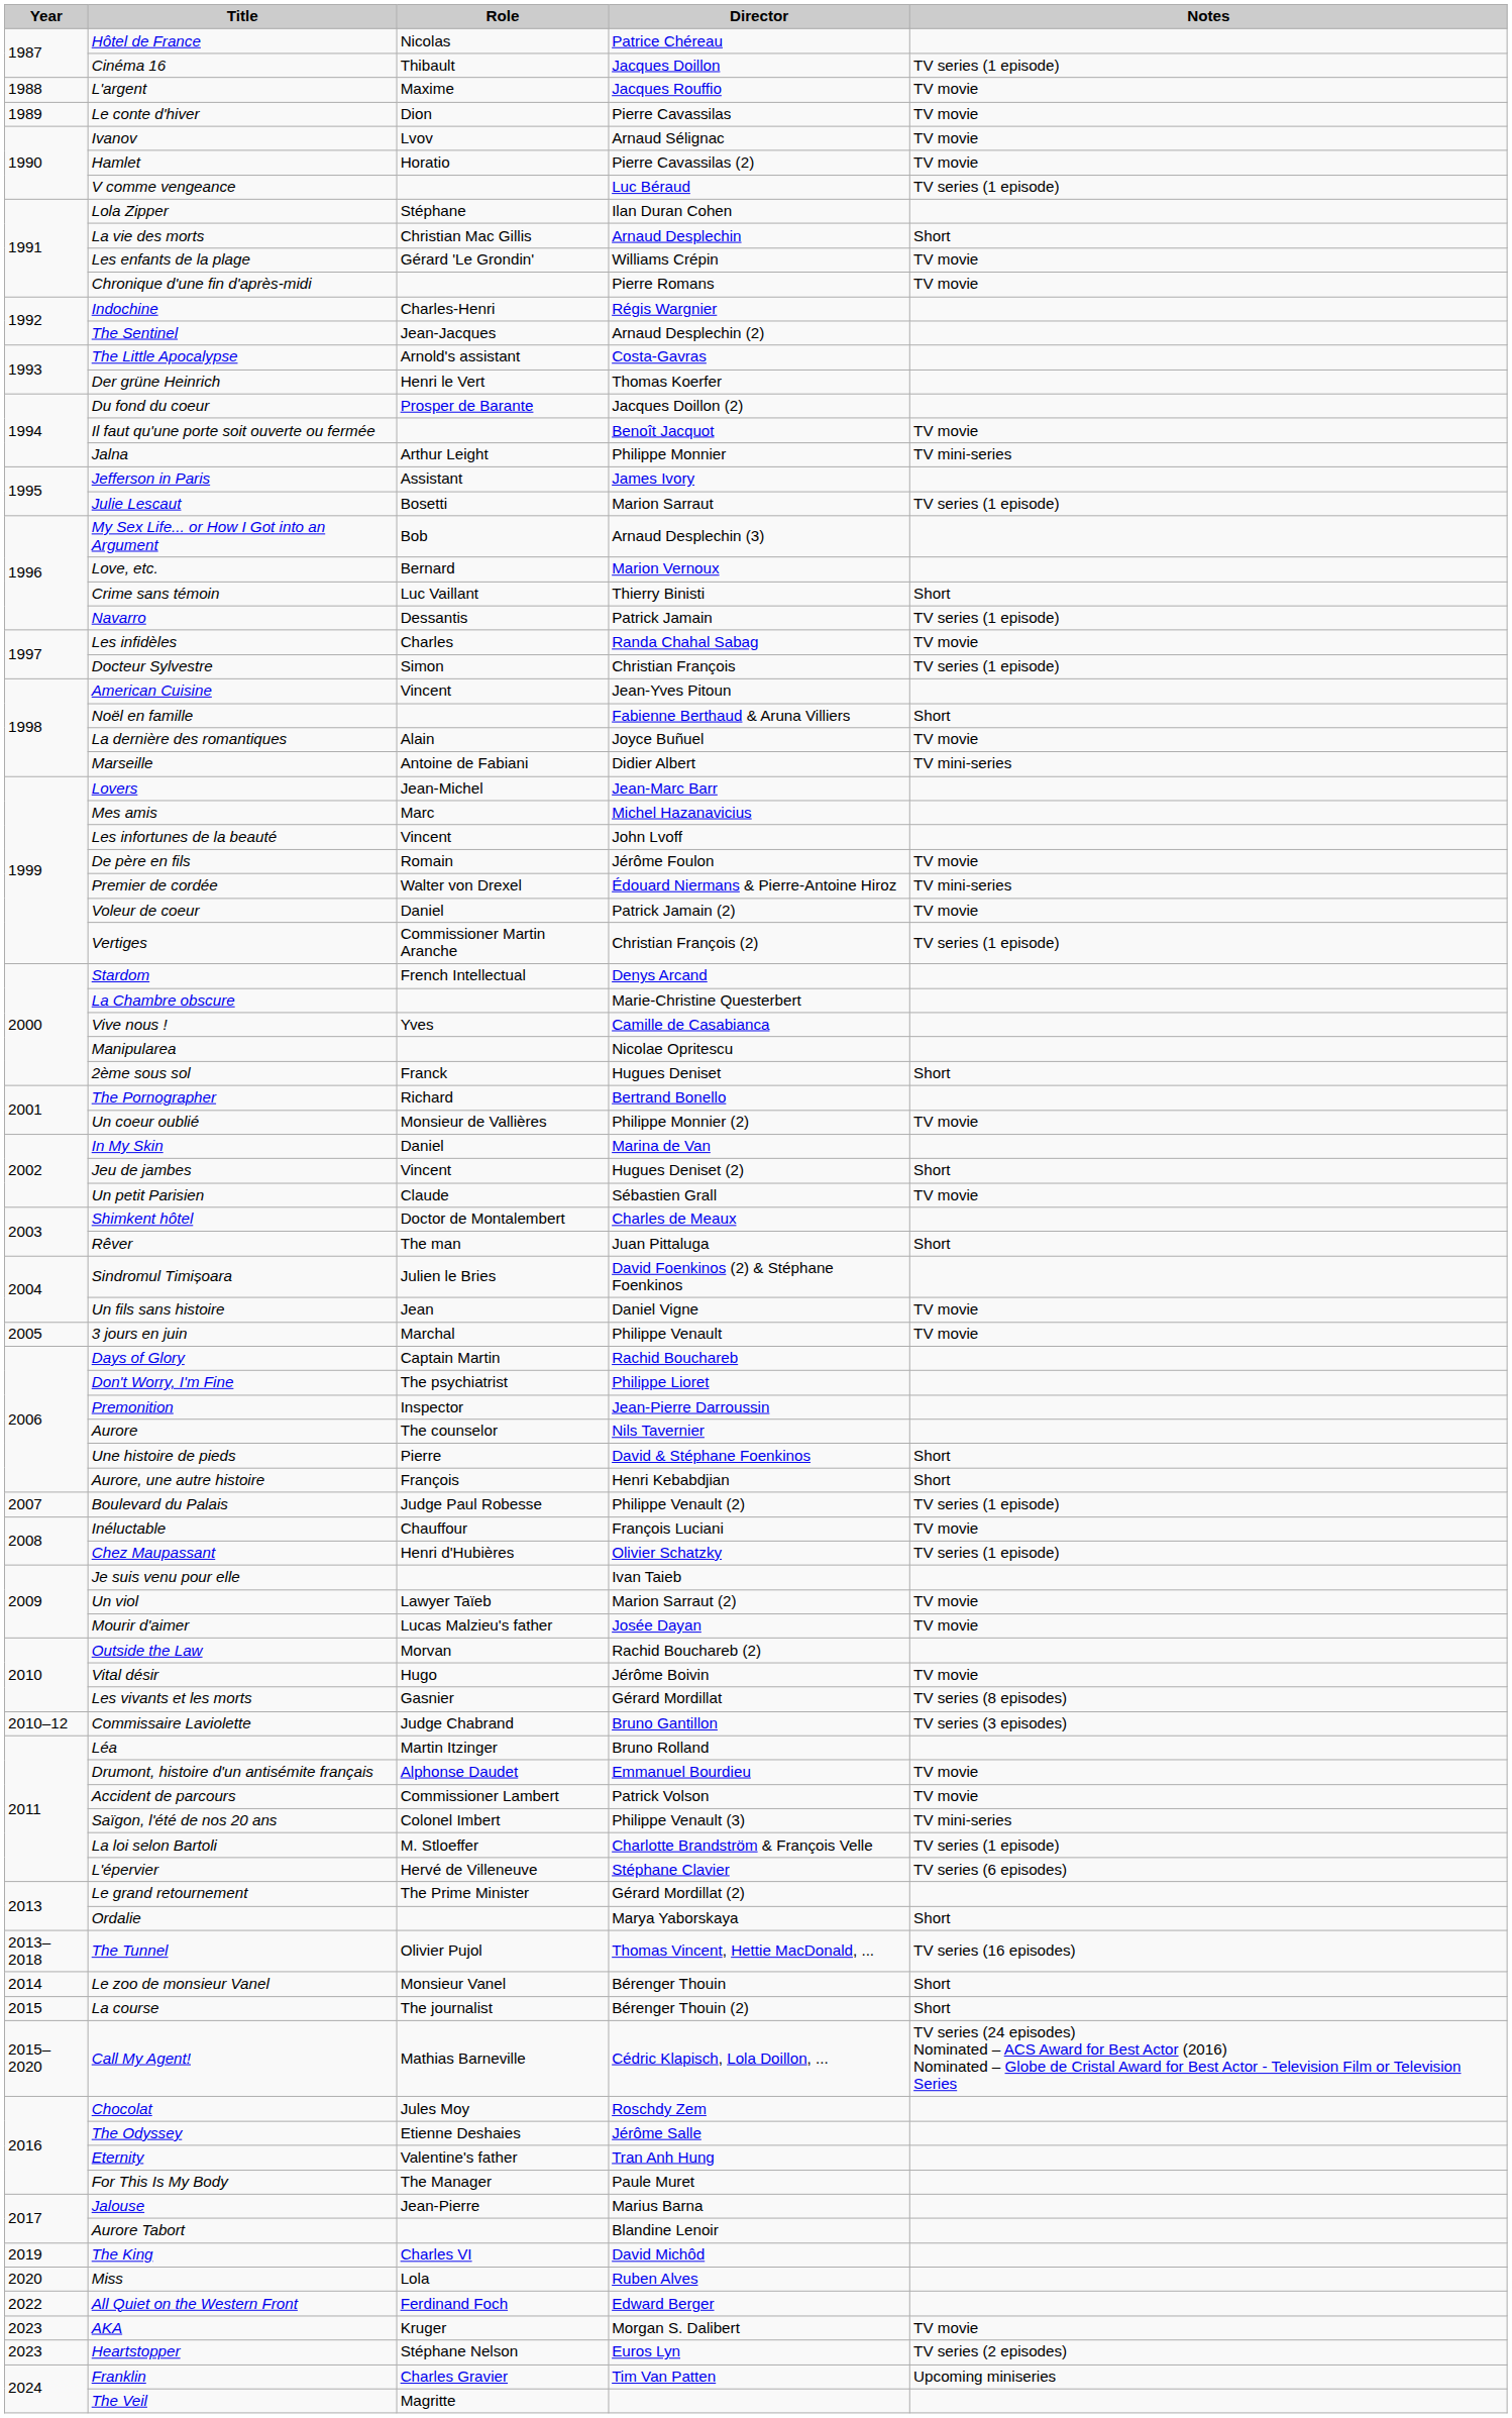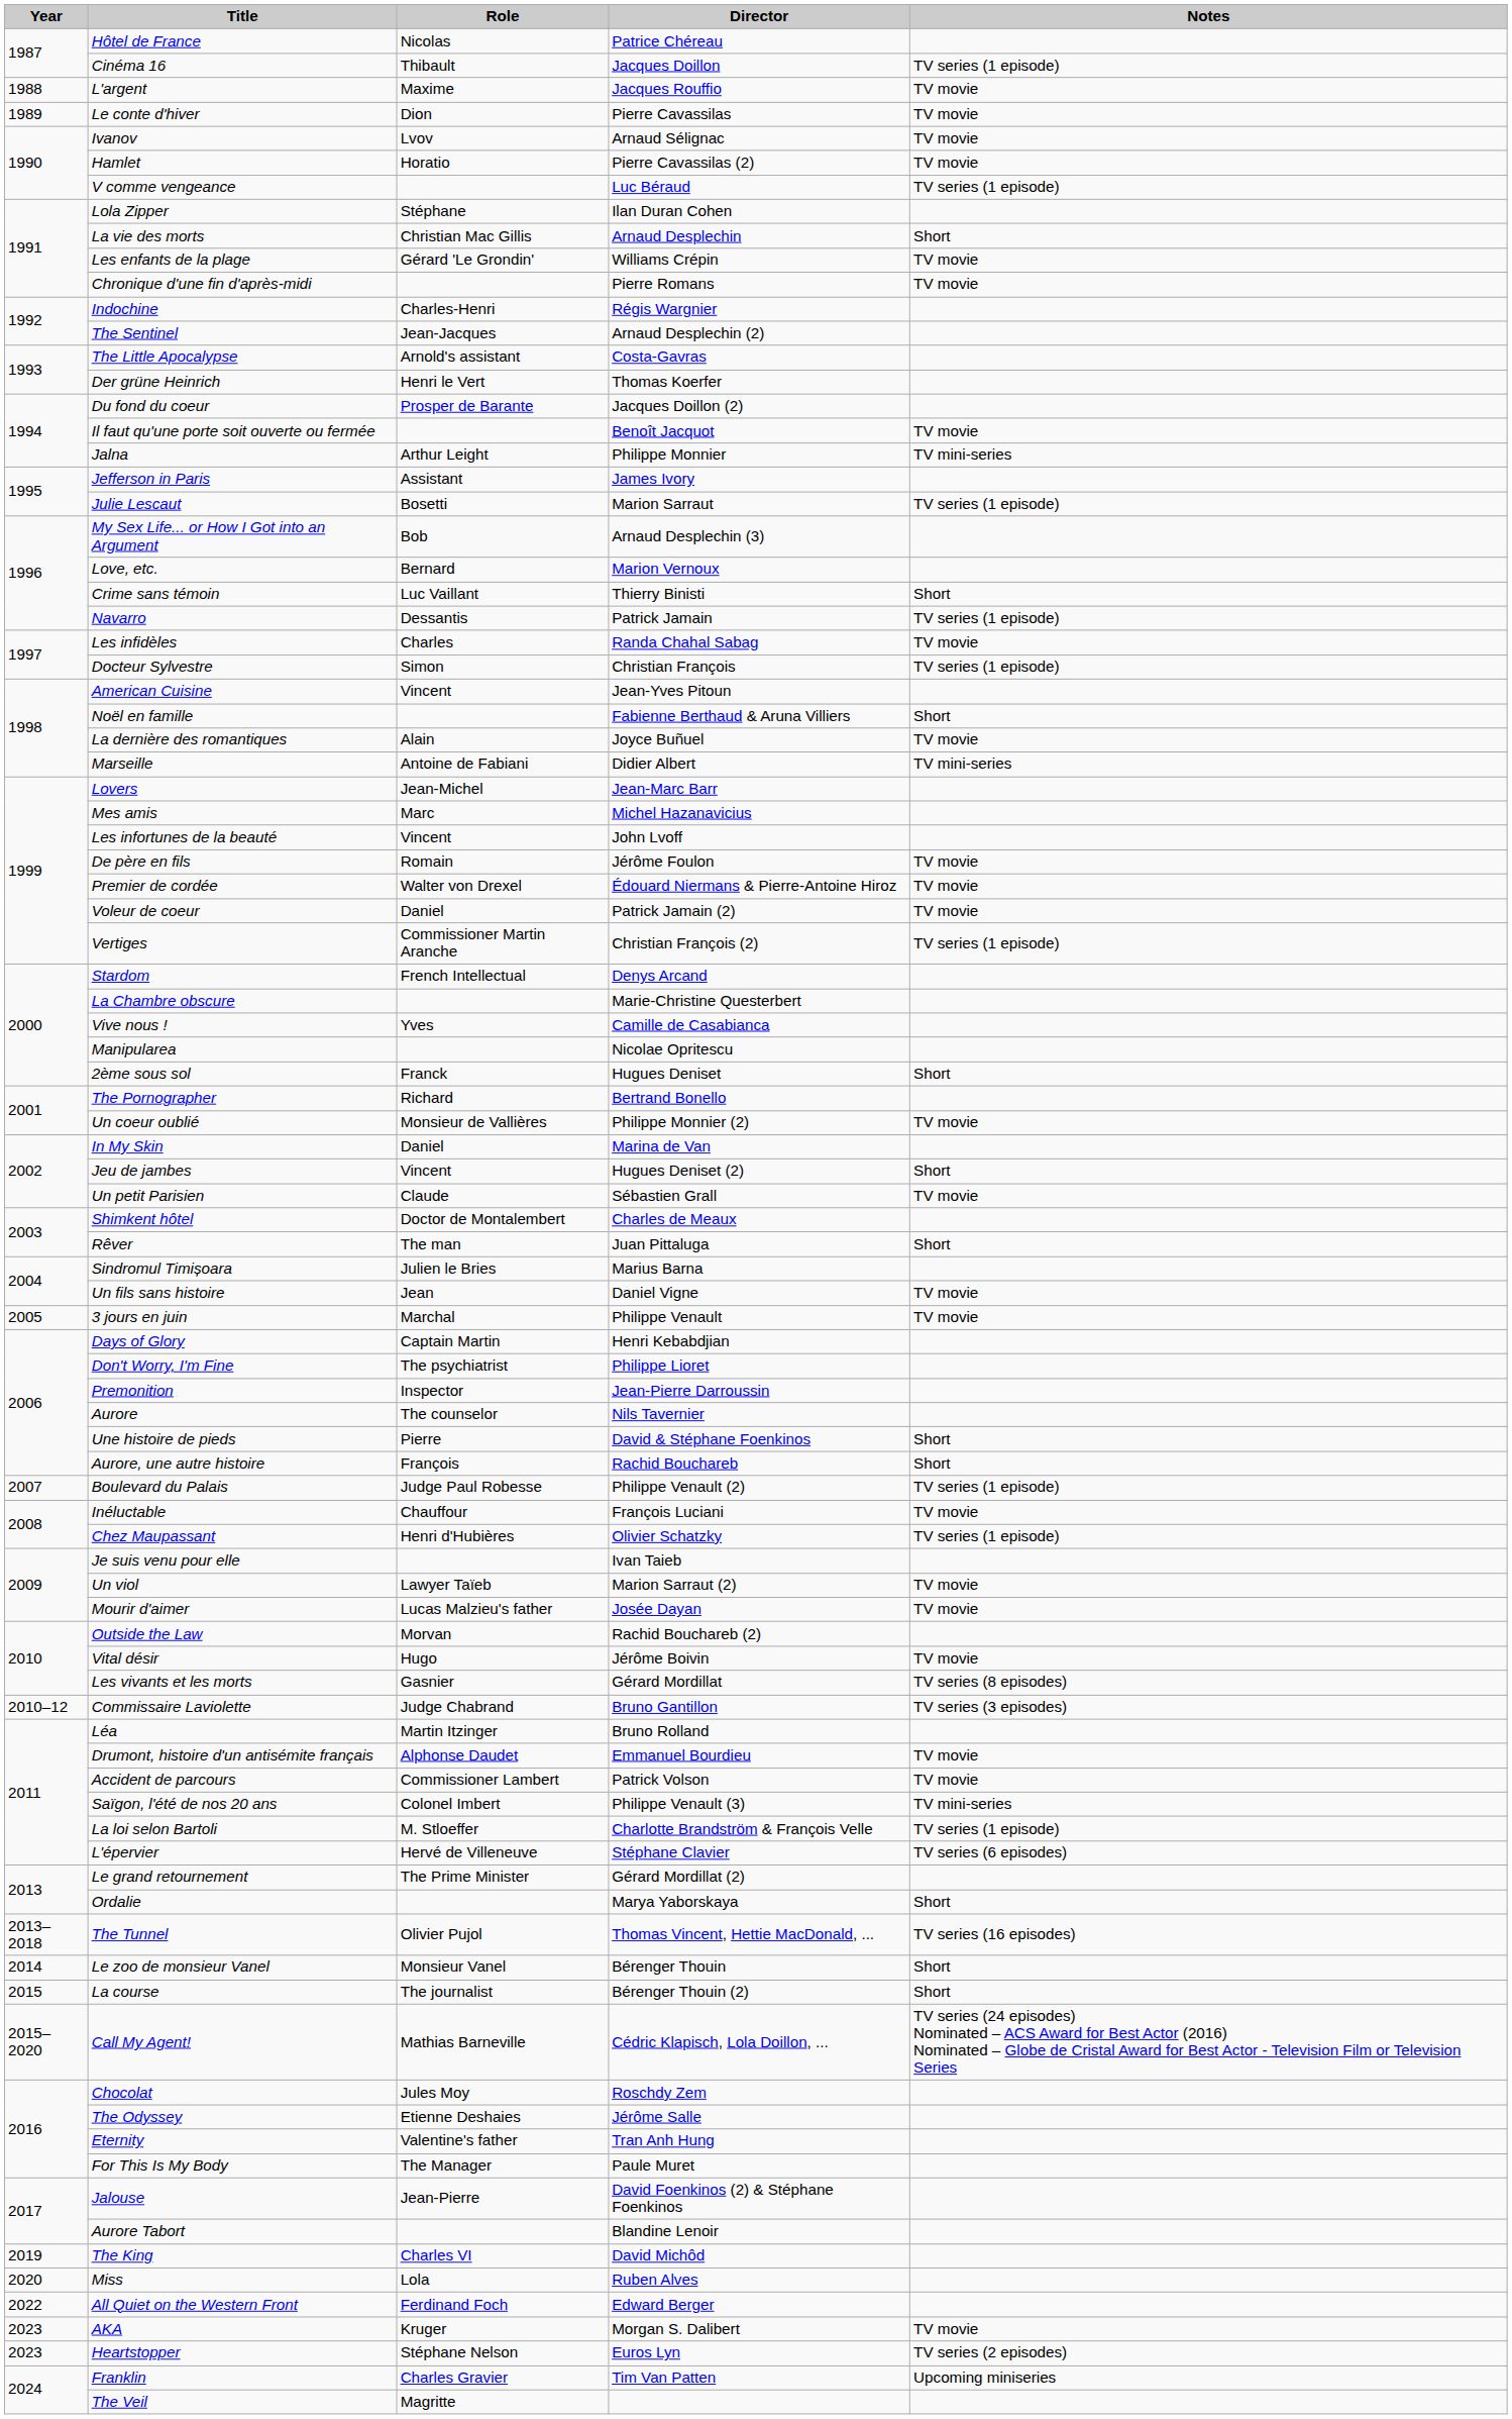Premier de cordée | Notes: TV mini-series -> TV movie
Sindromul Timișoara | Director: David Foenkinos (2) & Stéphane Foenkinos -> Marius Barna
Days of Glory | Director: Rachid Bouchareb -> Henri Kebabdjian
Aurore, une autre histoire | Director: Henri Kebabdjian -> Rachid Bouchareb
Jalouse | Director: Marius Barna -> David Foenkinos (2) & Stéphane Foenkinos
